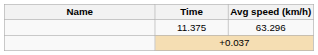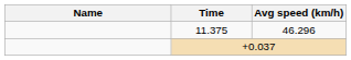11.375 | Avg speed (km/h): 63.296 -> 46.296
